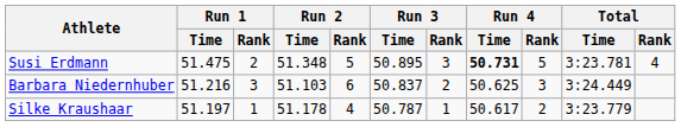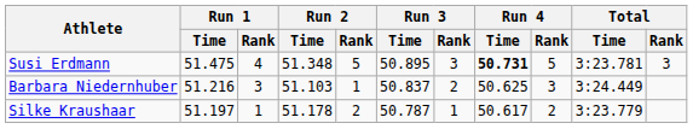Susi Erdmann | Run 1 / Rank: 2 -> 4
Susi Erdmann | Total / Rank: 4 -> 3
Barbara Niedernhuber | Run 2 / Rank: 6 -> 1
Silke Kraushaar | Run 2 / Rank: 4 -> 2
